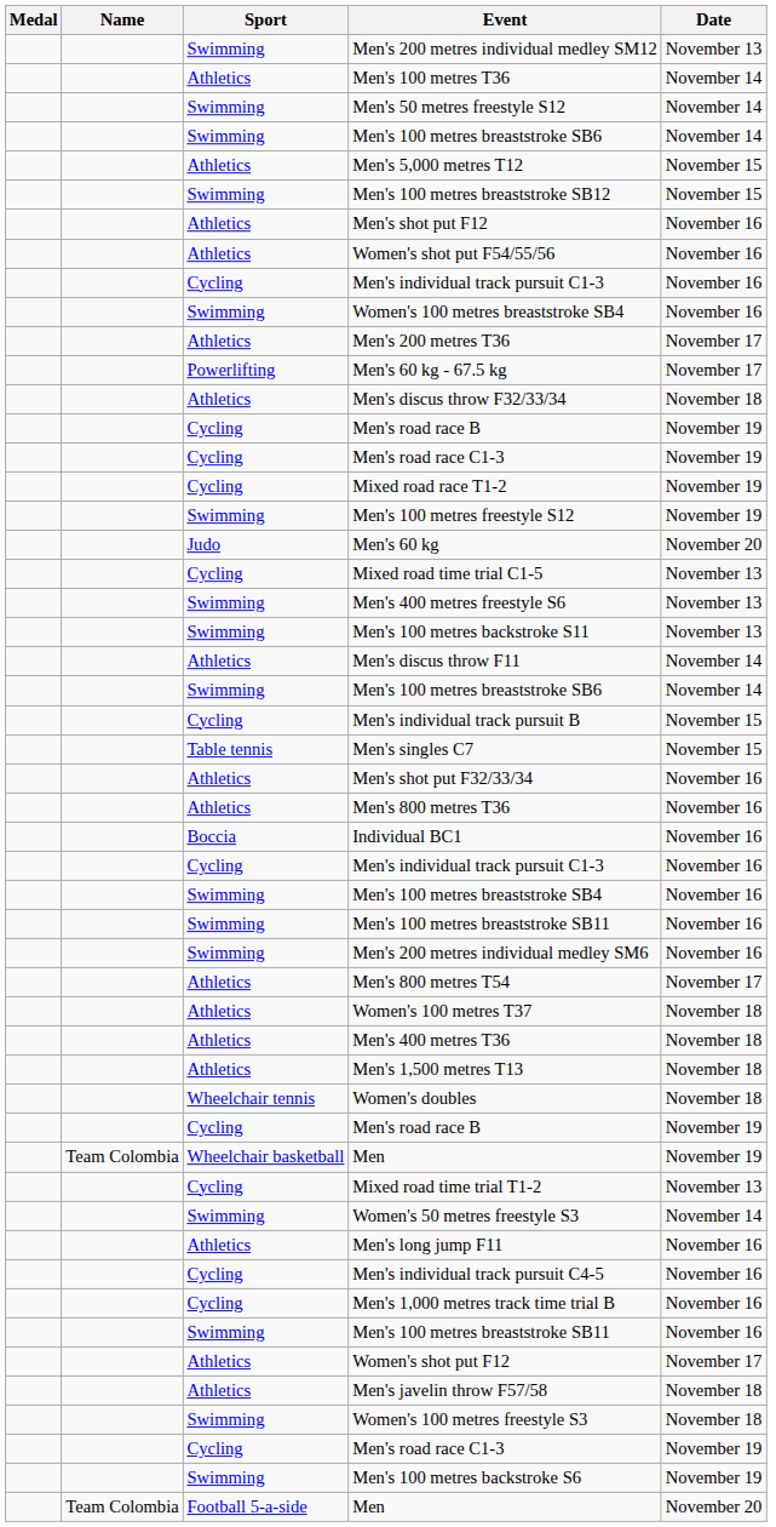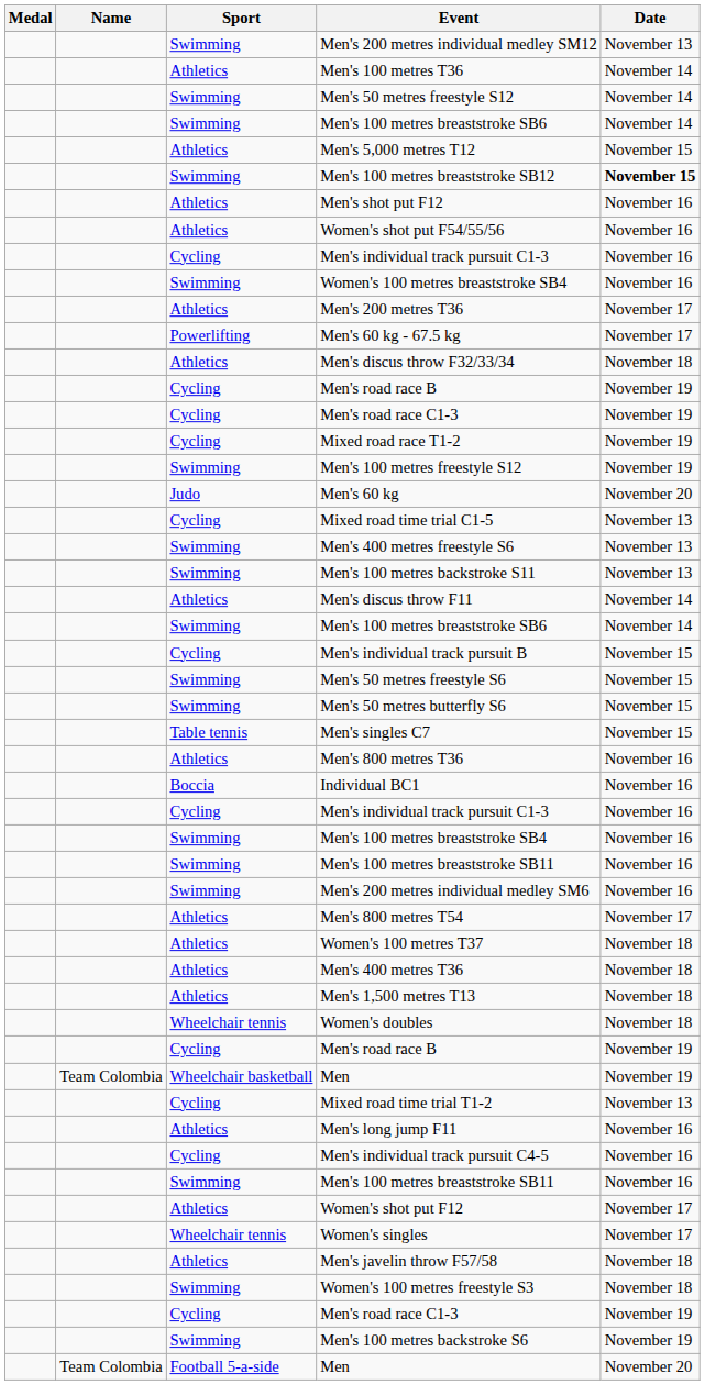Men's 100 metres breaststroke SB12 | Date: normal -> bold
+ row: Swimming | Men's 50 metres freestyle S6 | November 15
+ row: Swimming | Men's 50 metres butterfly S6 | November 15
- row: Athletics | Men's shot put F32/33/34 | November 16
- row: Swimming | Women's 50 metres freestyle S3 | November 14
- row: Cycling | Men's 1,000 metres track time trial B | November 16
+ row: Wheelchair tennis | Women's singles | November 17
